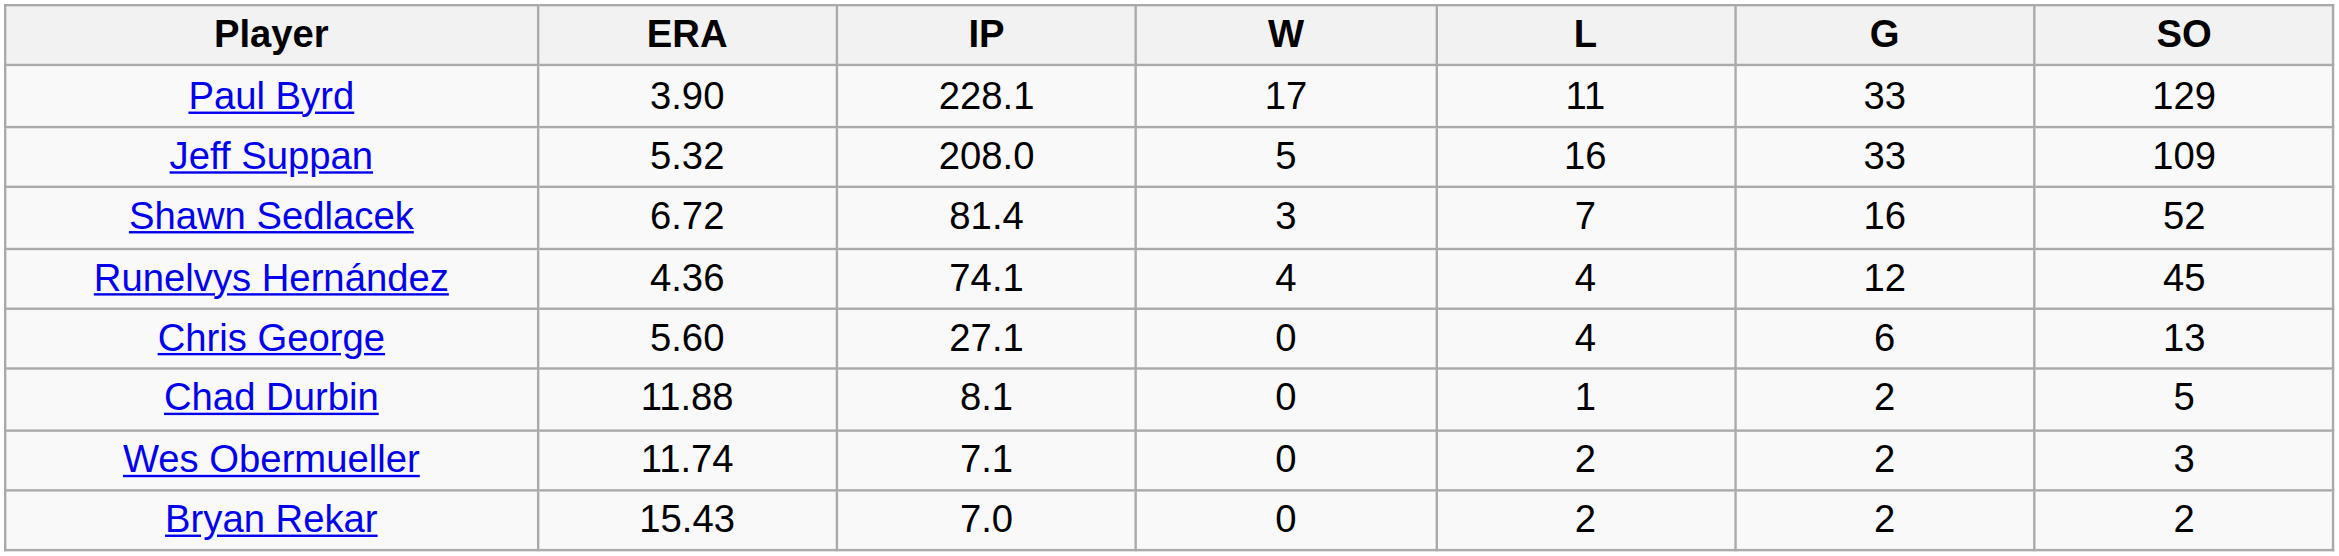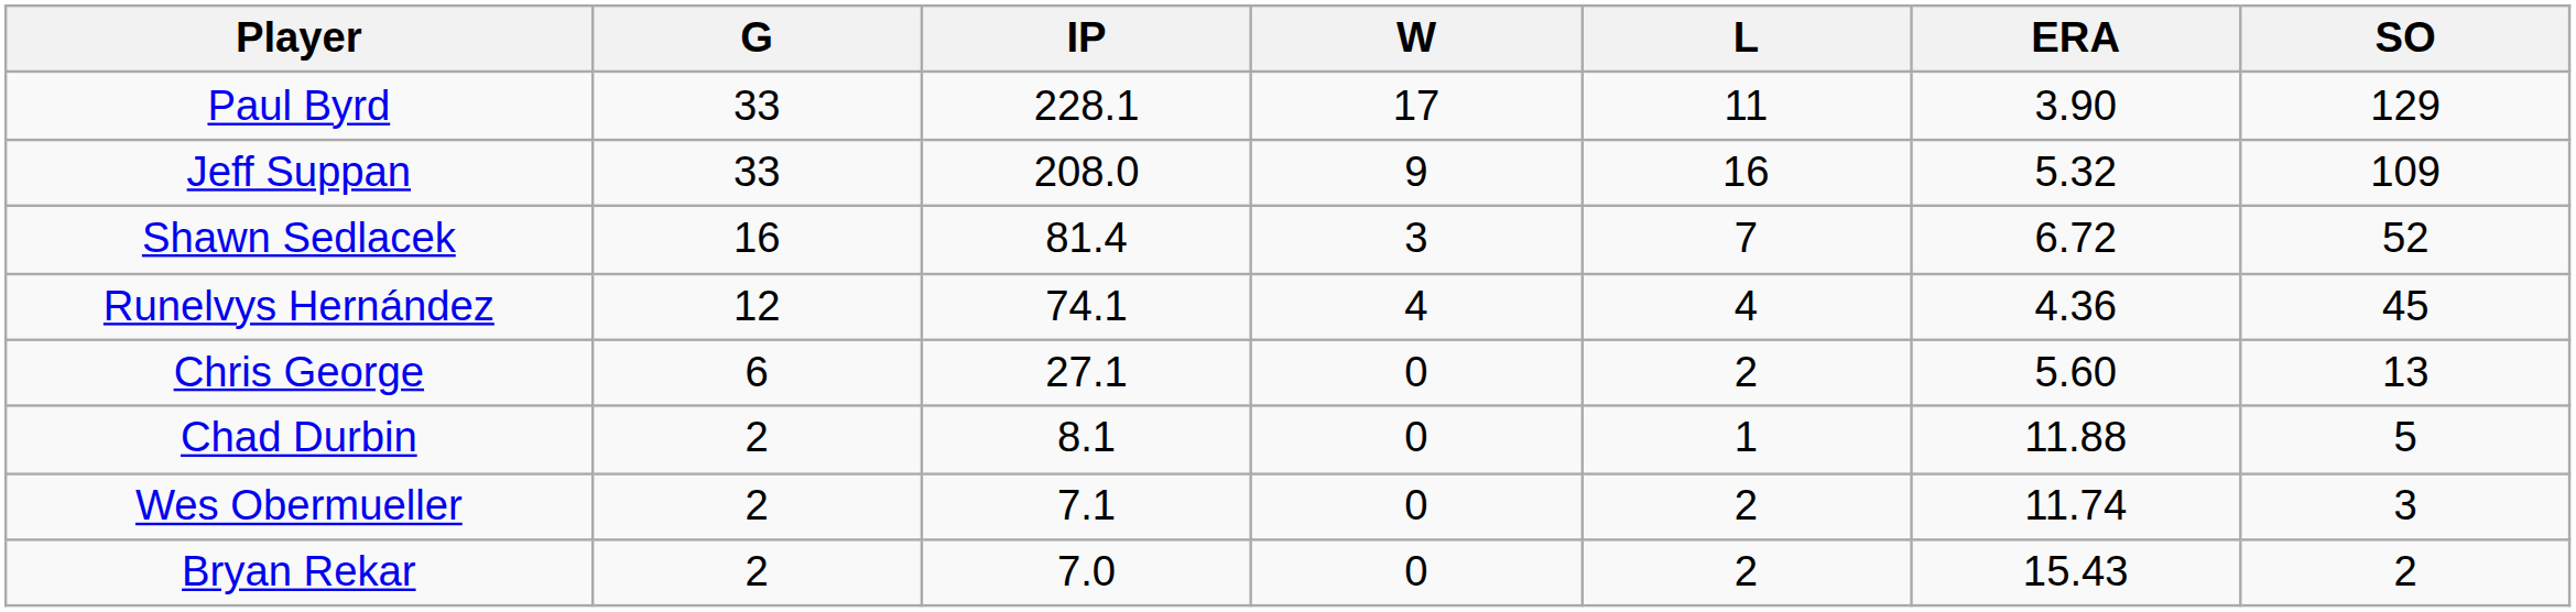columns swapped: G <-> ERA
Jeff Suppan | W: 5 -> 9
Chris George | L: 4 -> 2
